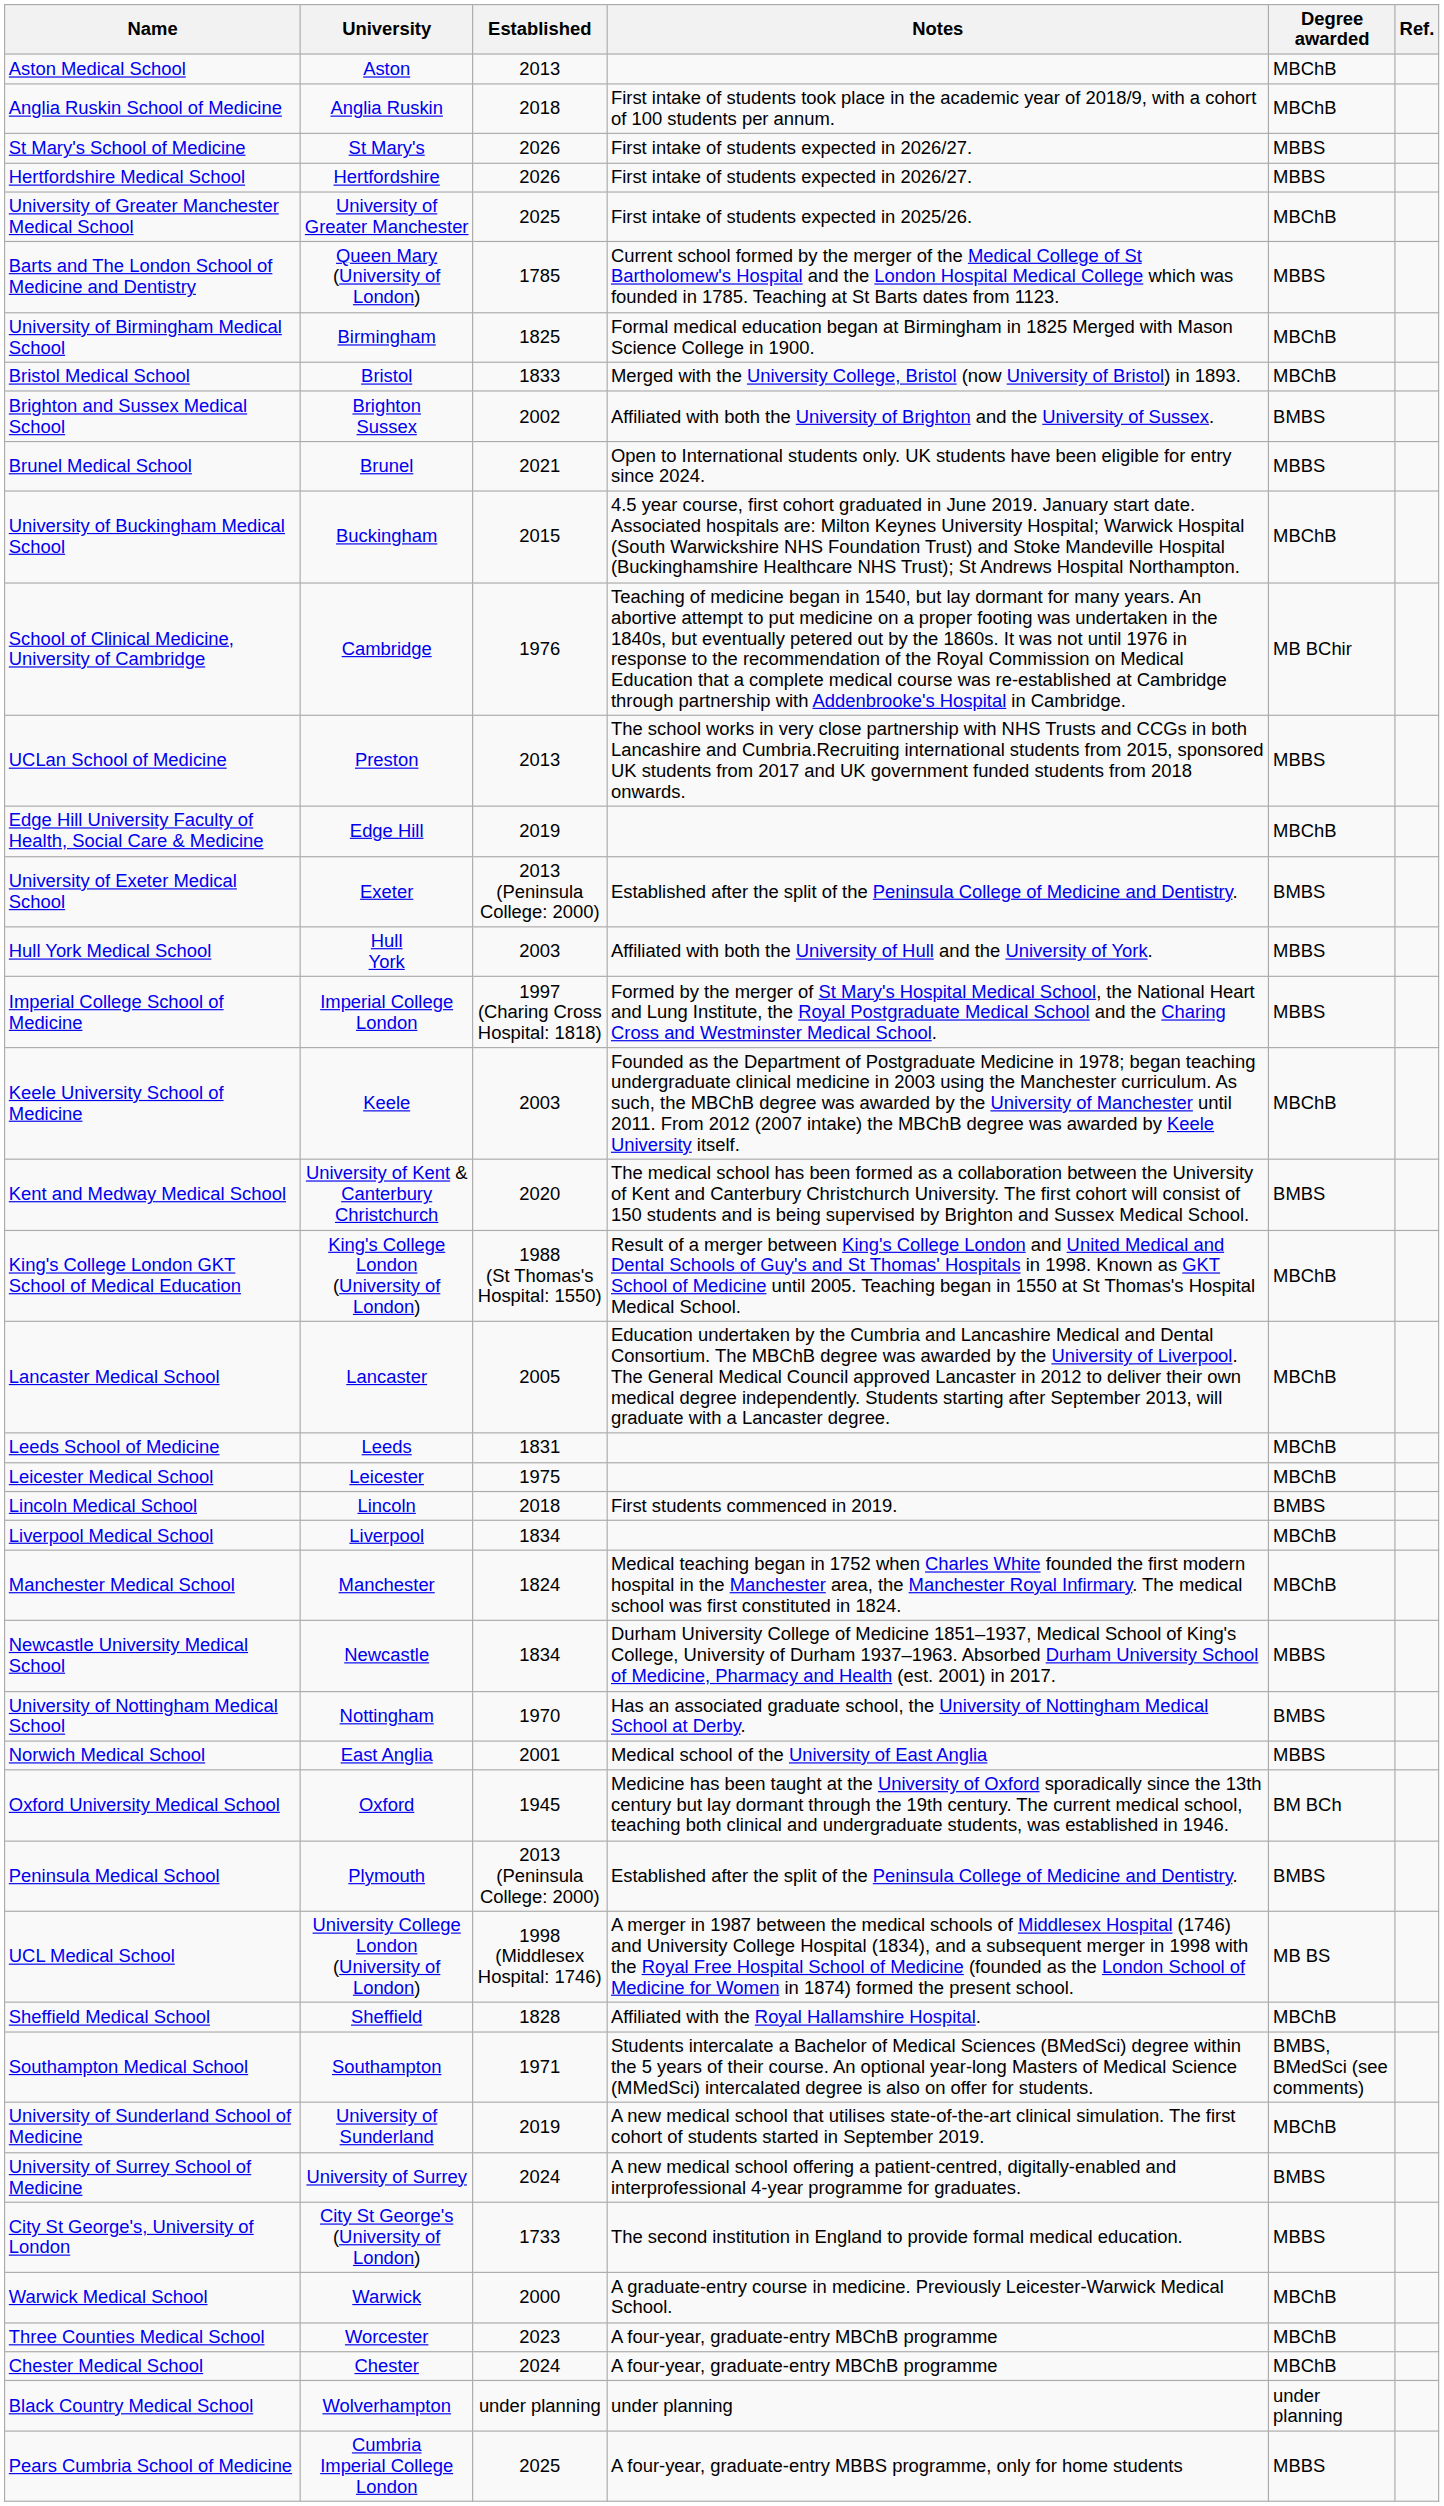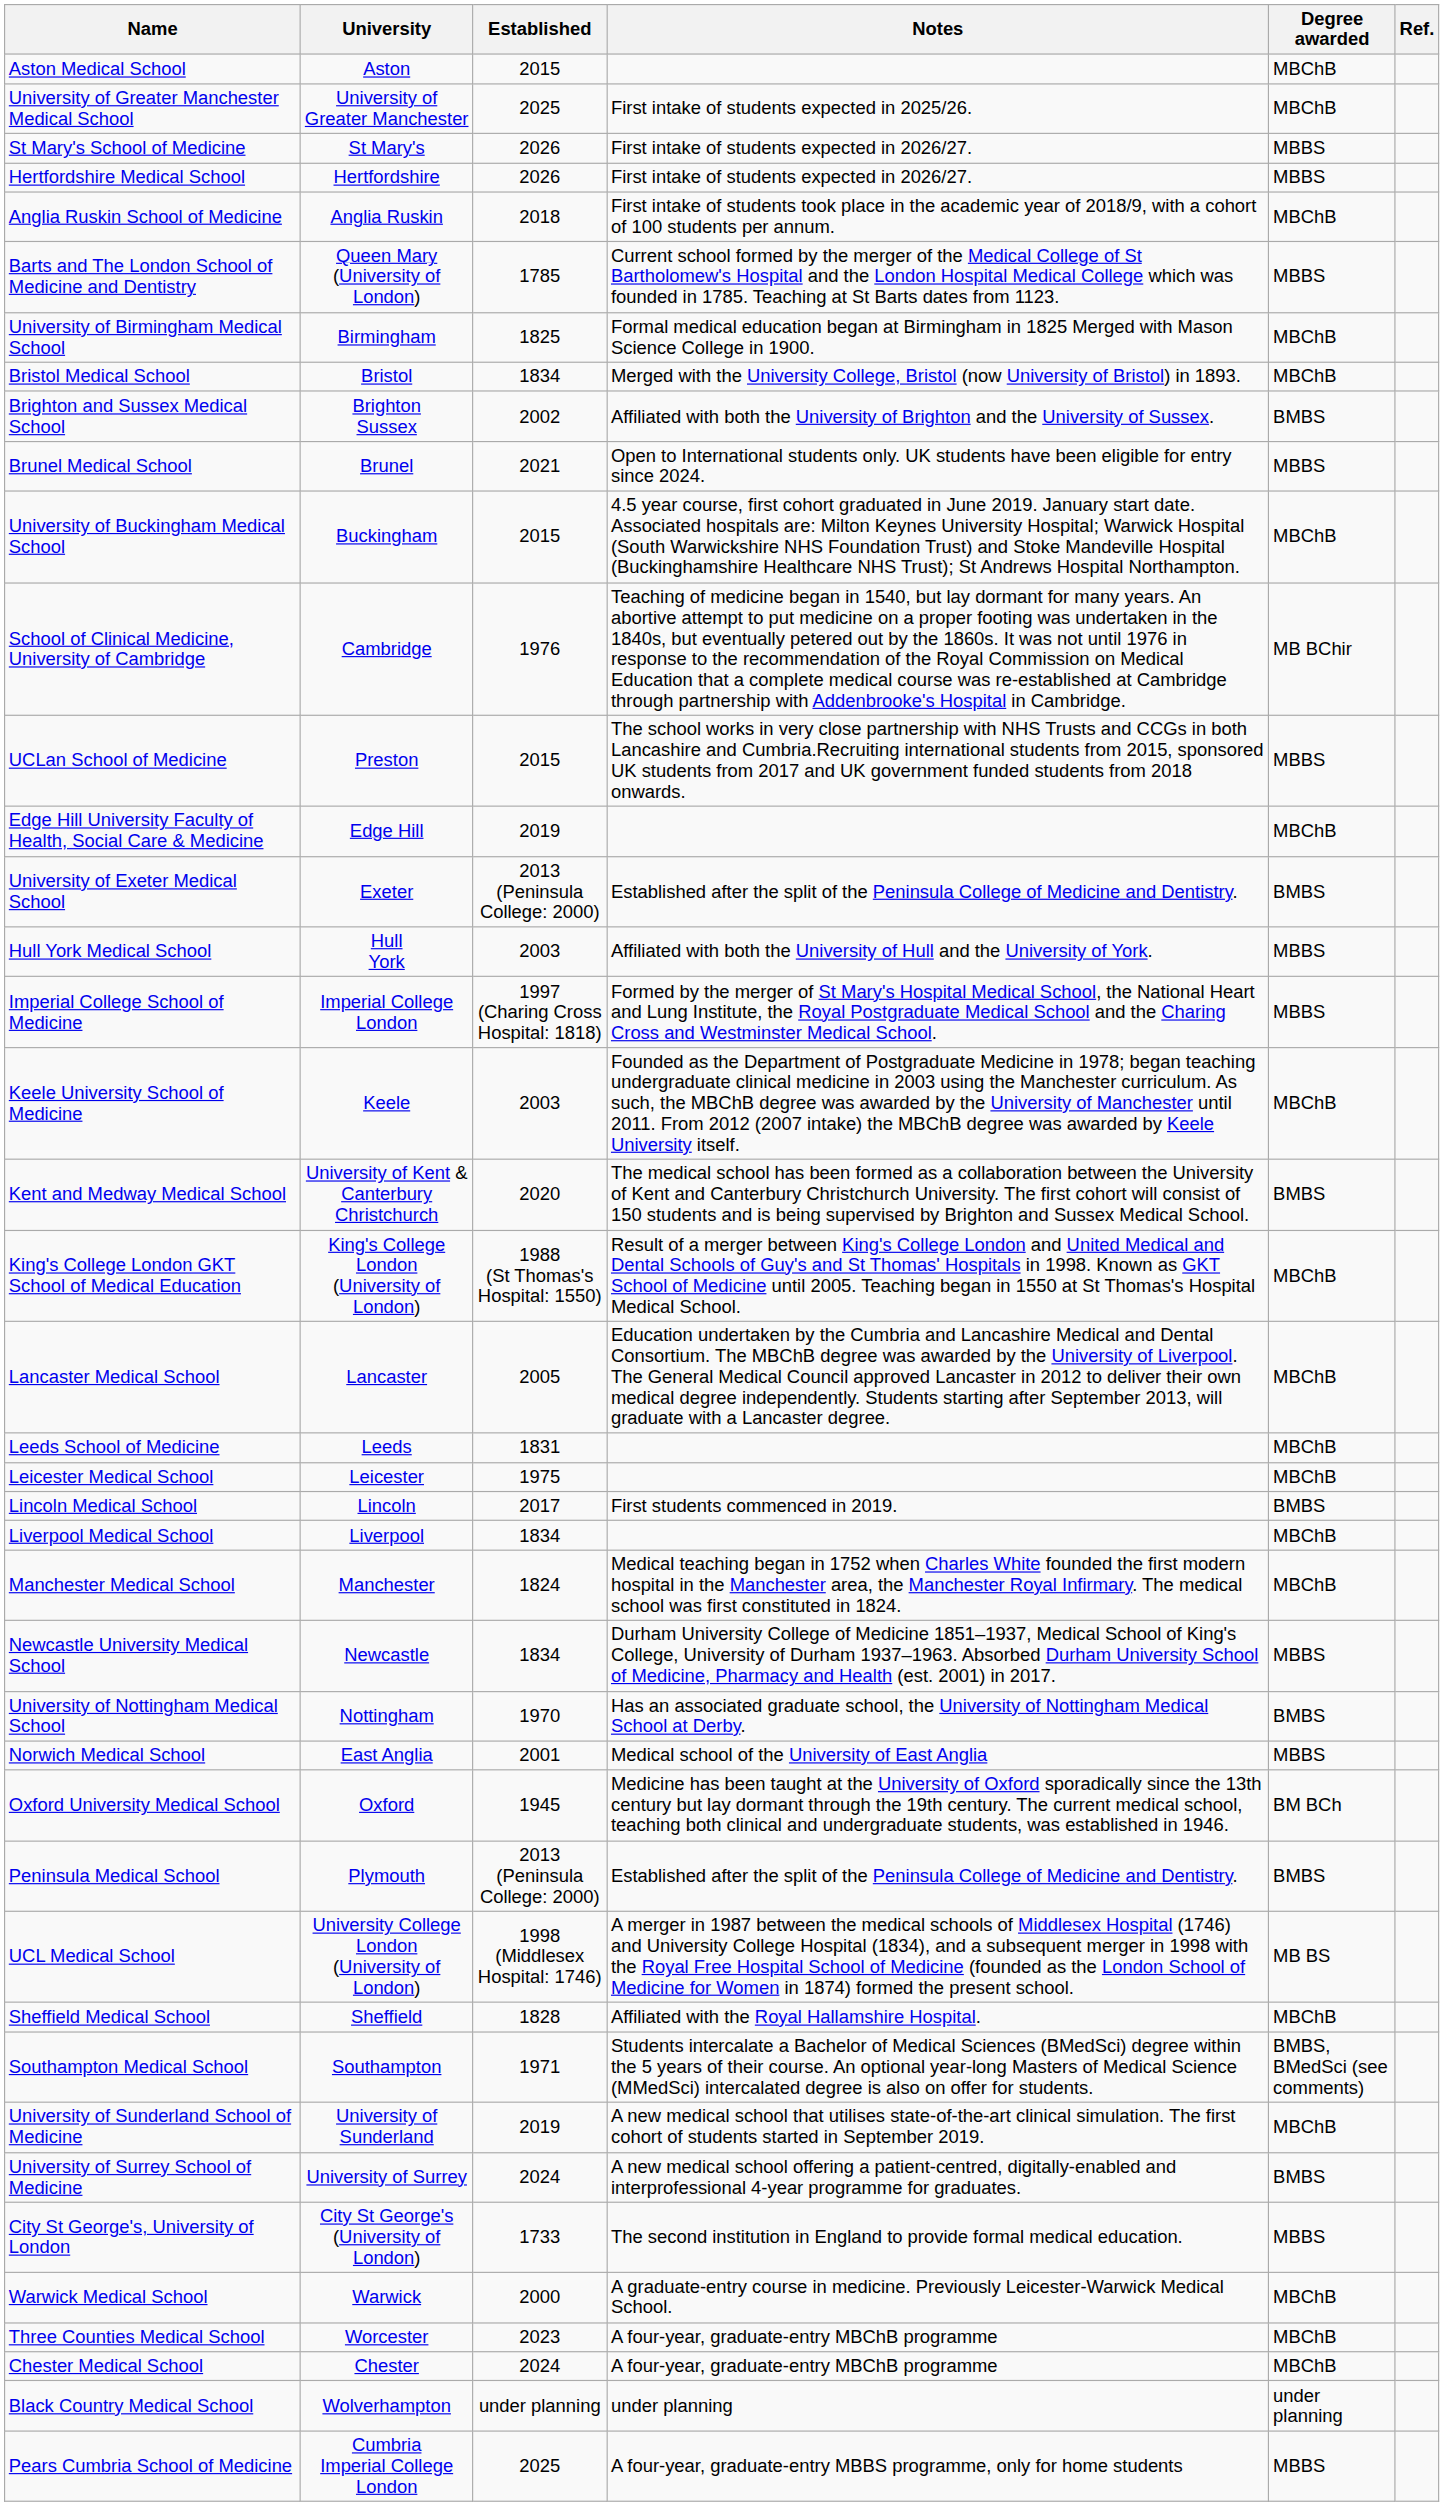Aston Medical School | Established: 2013 -> 2015
rows swapped: Anglia Ruskin School of Medicine <-> University of Greater Manchester Medical School
Bristol Medical School | Established: 1833 -> 1834
UCLan School of Medicine | Established: 2013 -> 2015
Lincoln Medical School | Established: 2018 -> 2017
